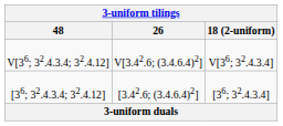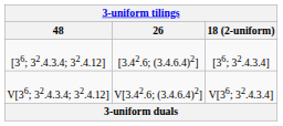rows swapped: [36; 32.4.3.4; 32.4.12] <-> V[36; 32.4.3.4; 32.4.12]
